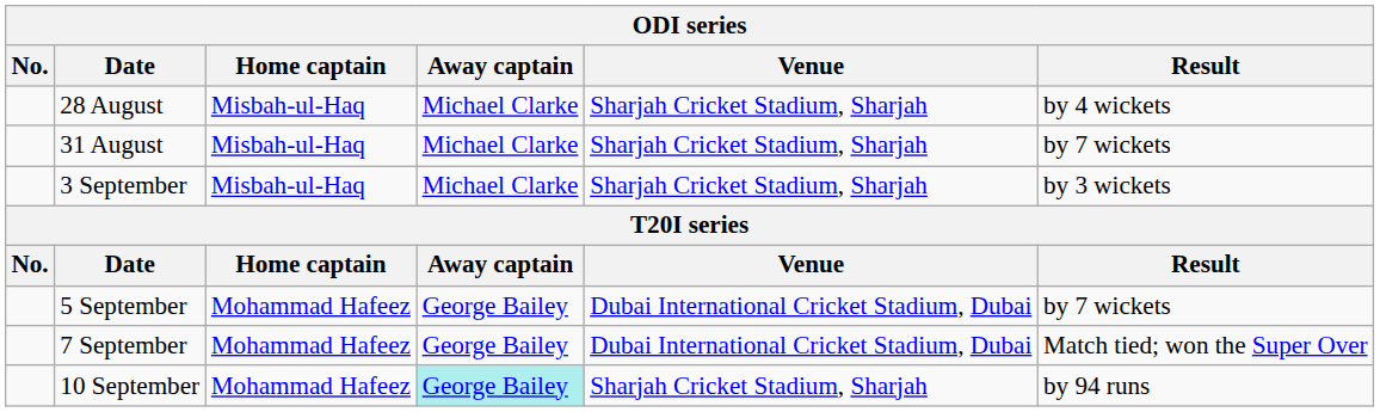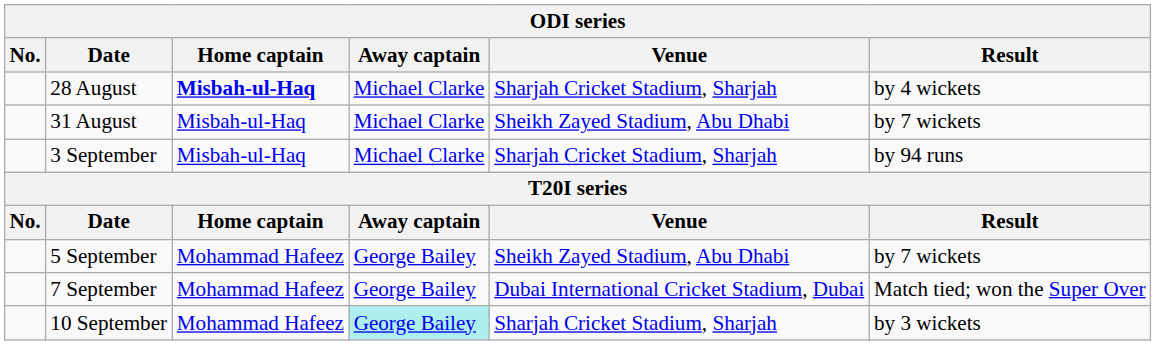28 August | Home captain: normal -> bold
31 August | Venue: Sharjah Cricket Stadium, Sharjah -> Sheikh Zayed Stadium, Abu Dhabi
3 September | Result: by 3 wickets -> by 94 runs
5 September | Venue: Dubai International Cricket Stadium, Dubai -> Sheikh Zayed Stadium, Abu Dhabi
10 September | Result: by 94 runs -> by 3 wickets
